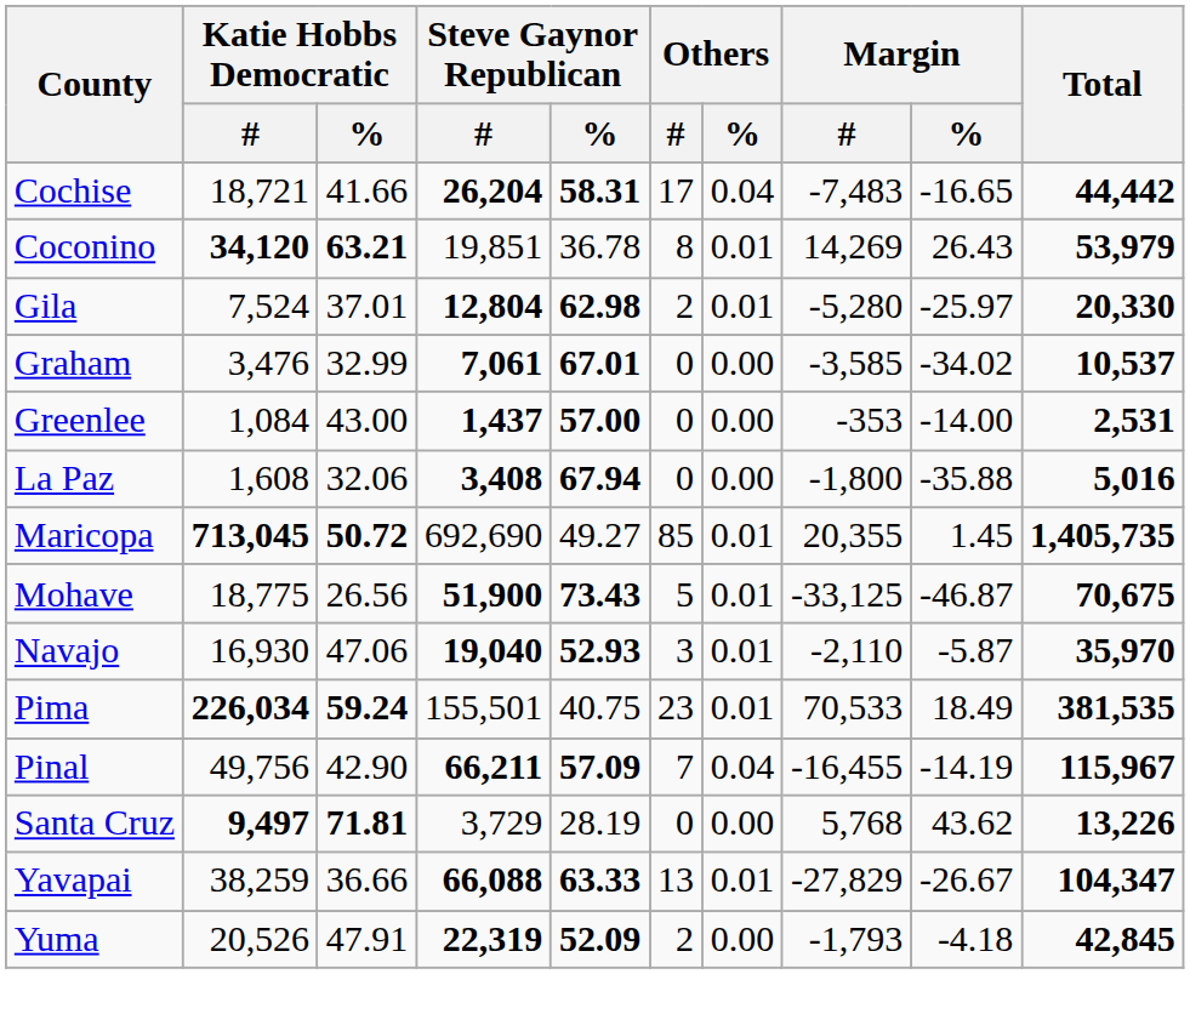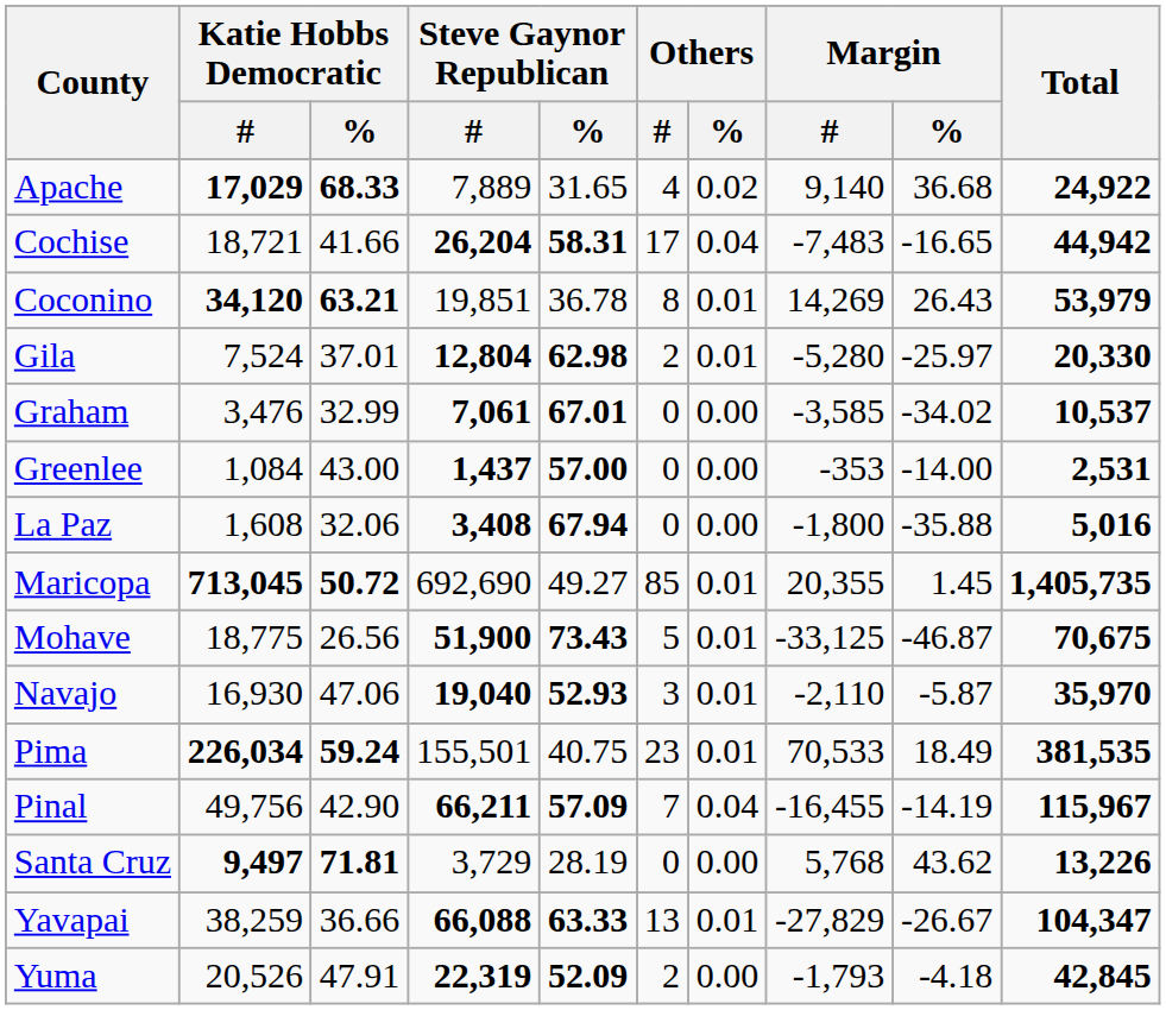+ row: Apache | 17,029 | 68.33 | 7,889 | 31.65 | 4 | 0.02 | 9,140 | 36.68 | 24,922
Cochise | Total: 44,442 -> 44,942
